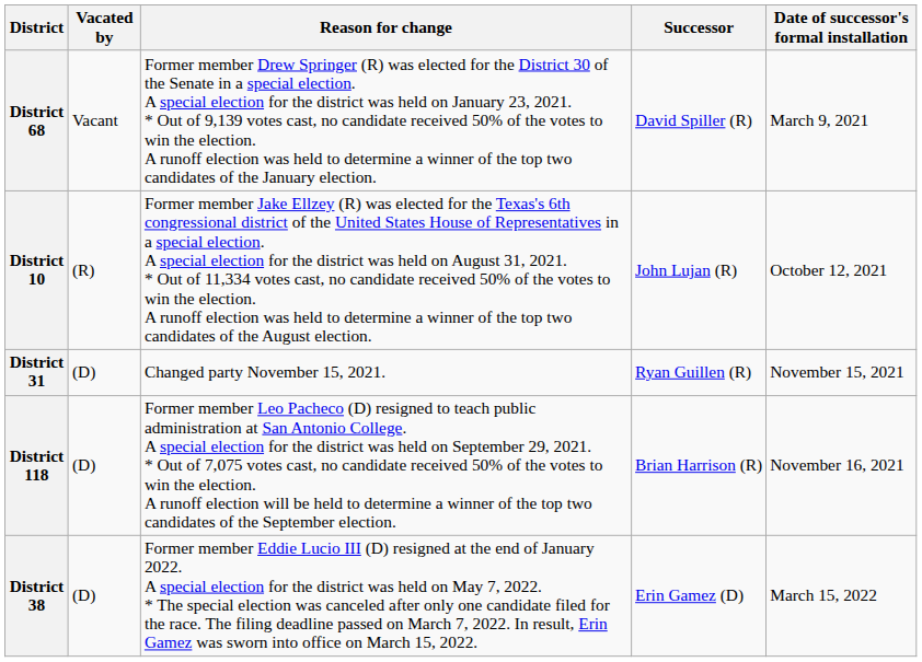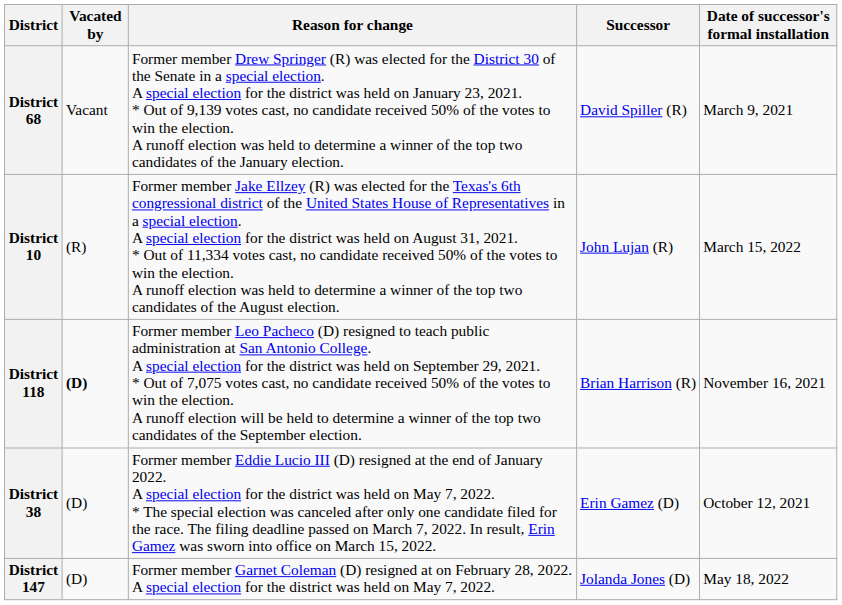District 10 | Date of successor's formal installation: October 12, 2021 -> March 15, 2022
- row: District 31 | (D) | Changed party November 15, 2021. | Ryan Guillen (R) | November 15, 2021
District 118 | Vacated by: normal -> bold
District 38 | Date of successor's formal installation: March 15, 2022 -> October 12, 2021
+ row: District 147 | (D) | Former member Garnet Coleman (D) resigned at on February 28, 2022. A special election for the district was held on May 7, 2022. | Jolanda Jones (D) | May 18, 2022
